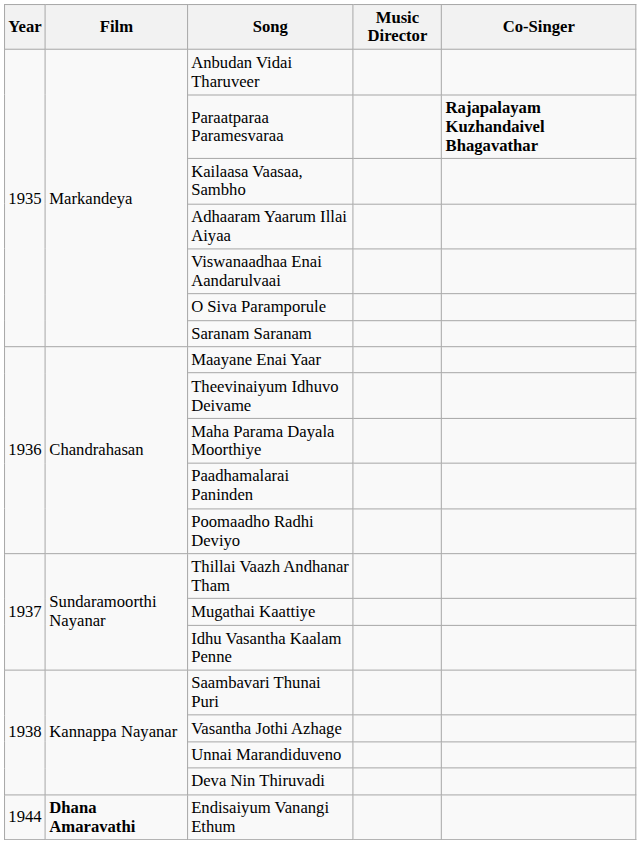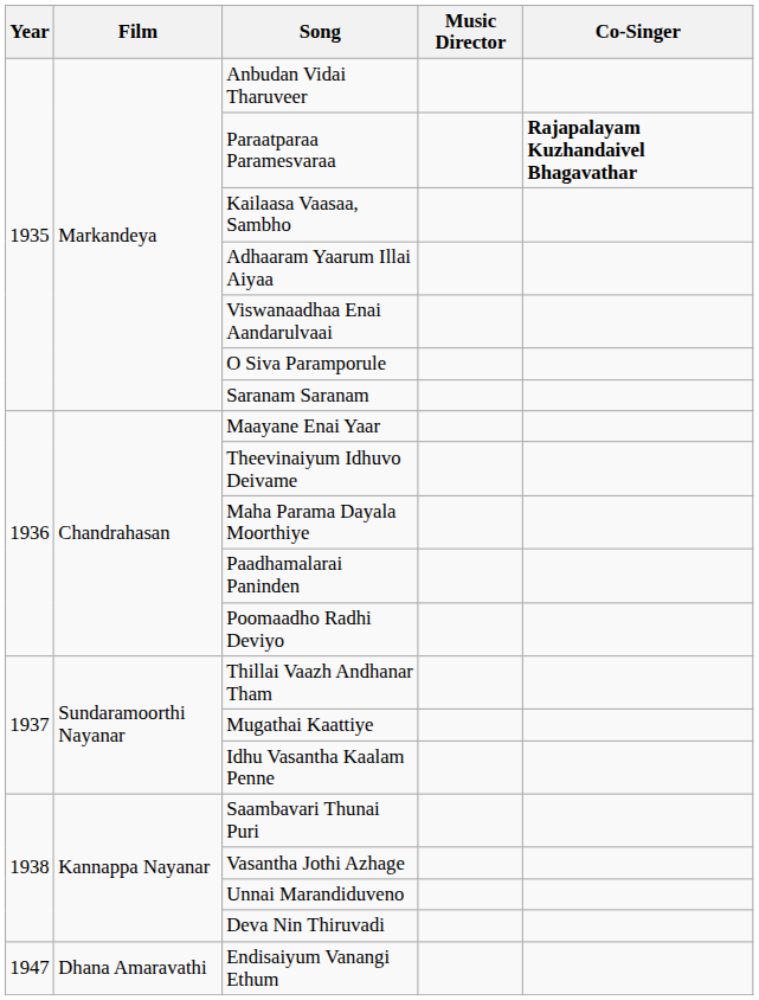Endisaiyum Vanangi Ethum | Year: 1944 -> 1947
Endisaiyum Vanangi Ethum | Film: bold -> normal
